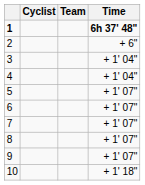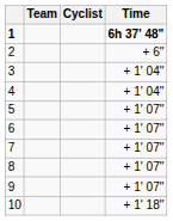columns swapped: Cyclist <-> Team
